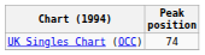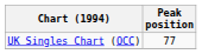UK Singles Chart (OCC) | Peak position: 74 -> 77
